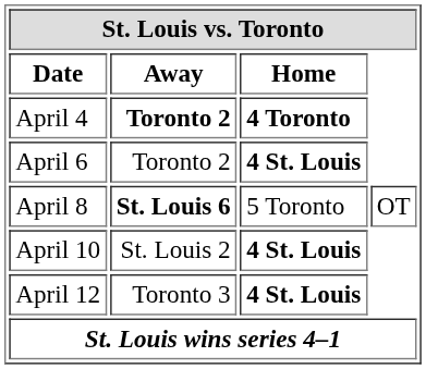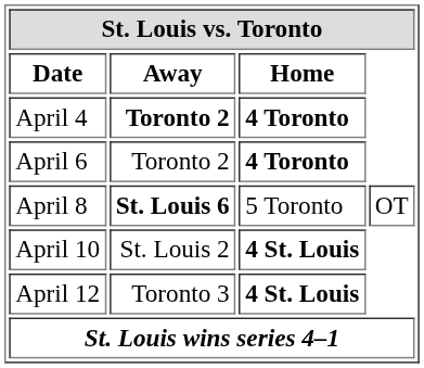April 6 | Home: 4 St. Louis -> 4 Toronto
